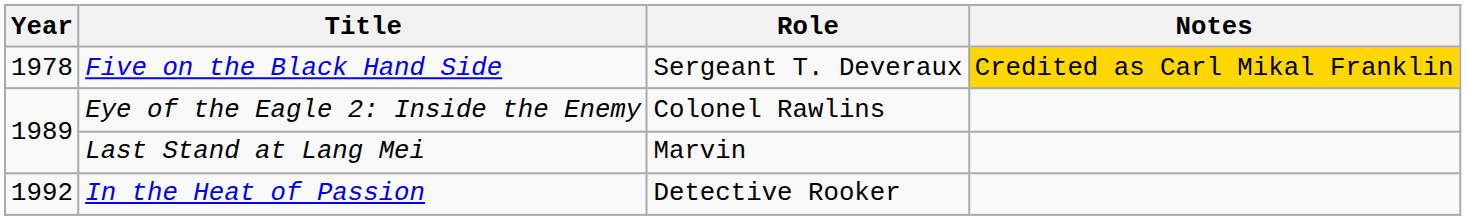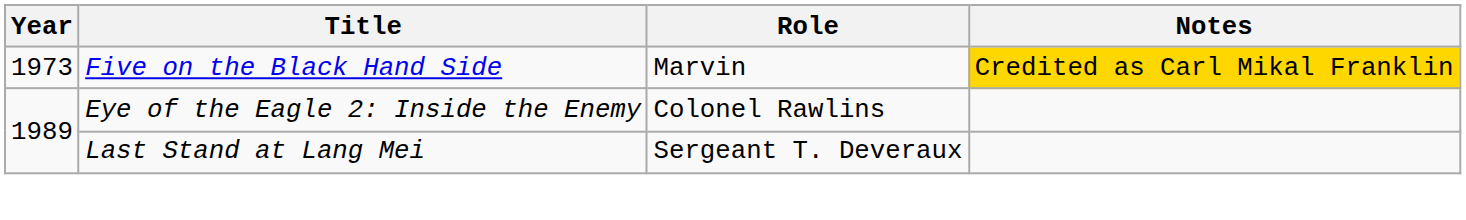Five on the Black Hand Side | Year: 1978 -> 1973
Five on the Black Hand Side | Role: Sergeant T. Deveraux -> Marvin
Last Stand at Lang Mei | Role: Marvin -> Sergeant T. Deveraux
- row: 1992 | In the Heat of Passion | Detective Rooker
